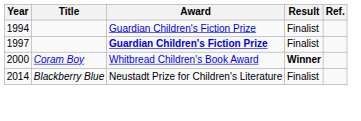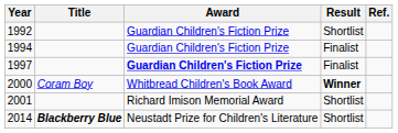+ row: 1992 | Guardian Children's Fiction Prize | Shortlist
+ row: 2001 | Richard Imison Memorial Award | Shortlist
2014 | Title: normal -> bold
2014 | Result: Finalist -> Shortlist
